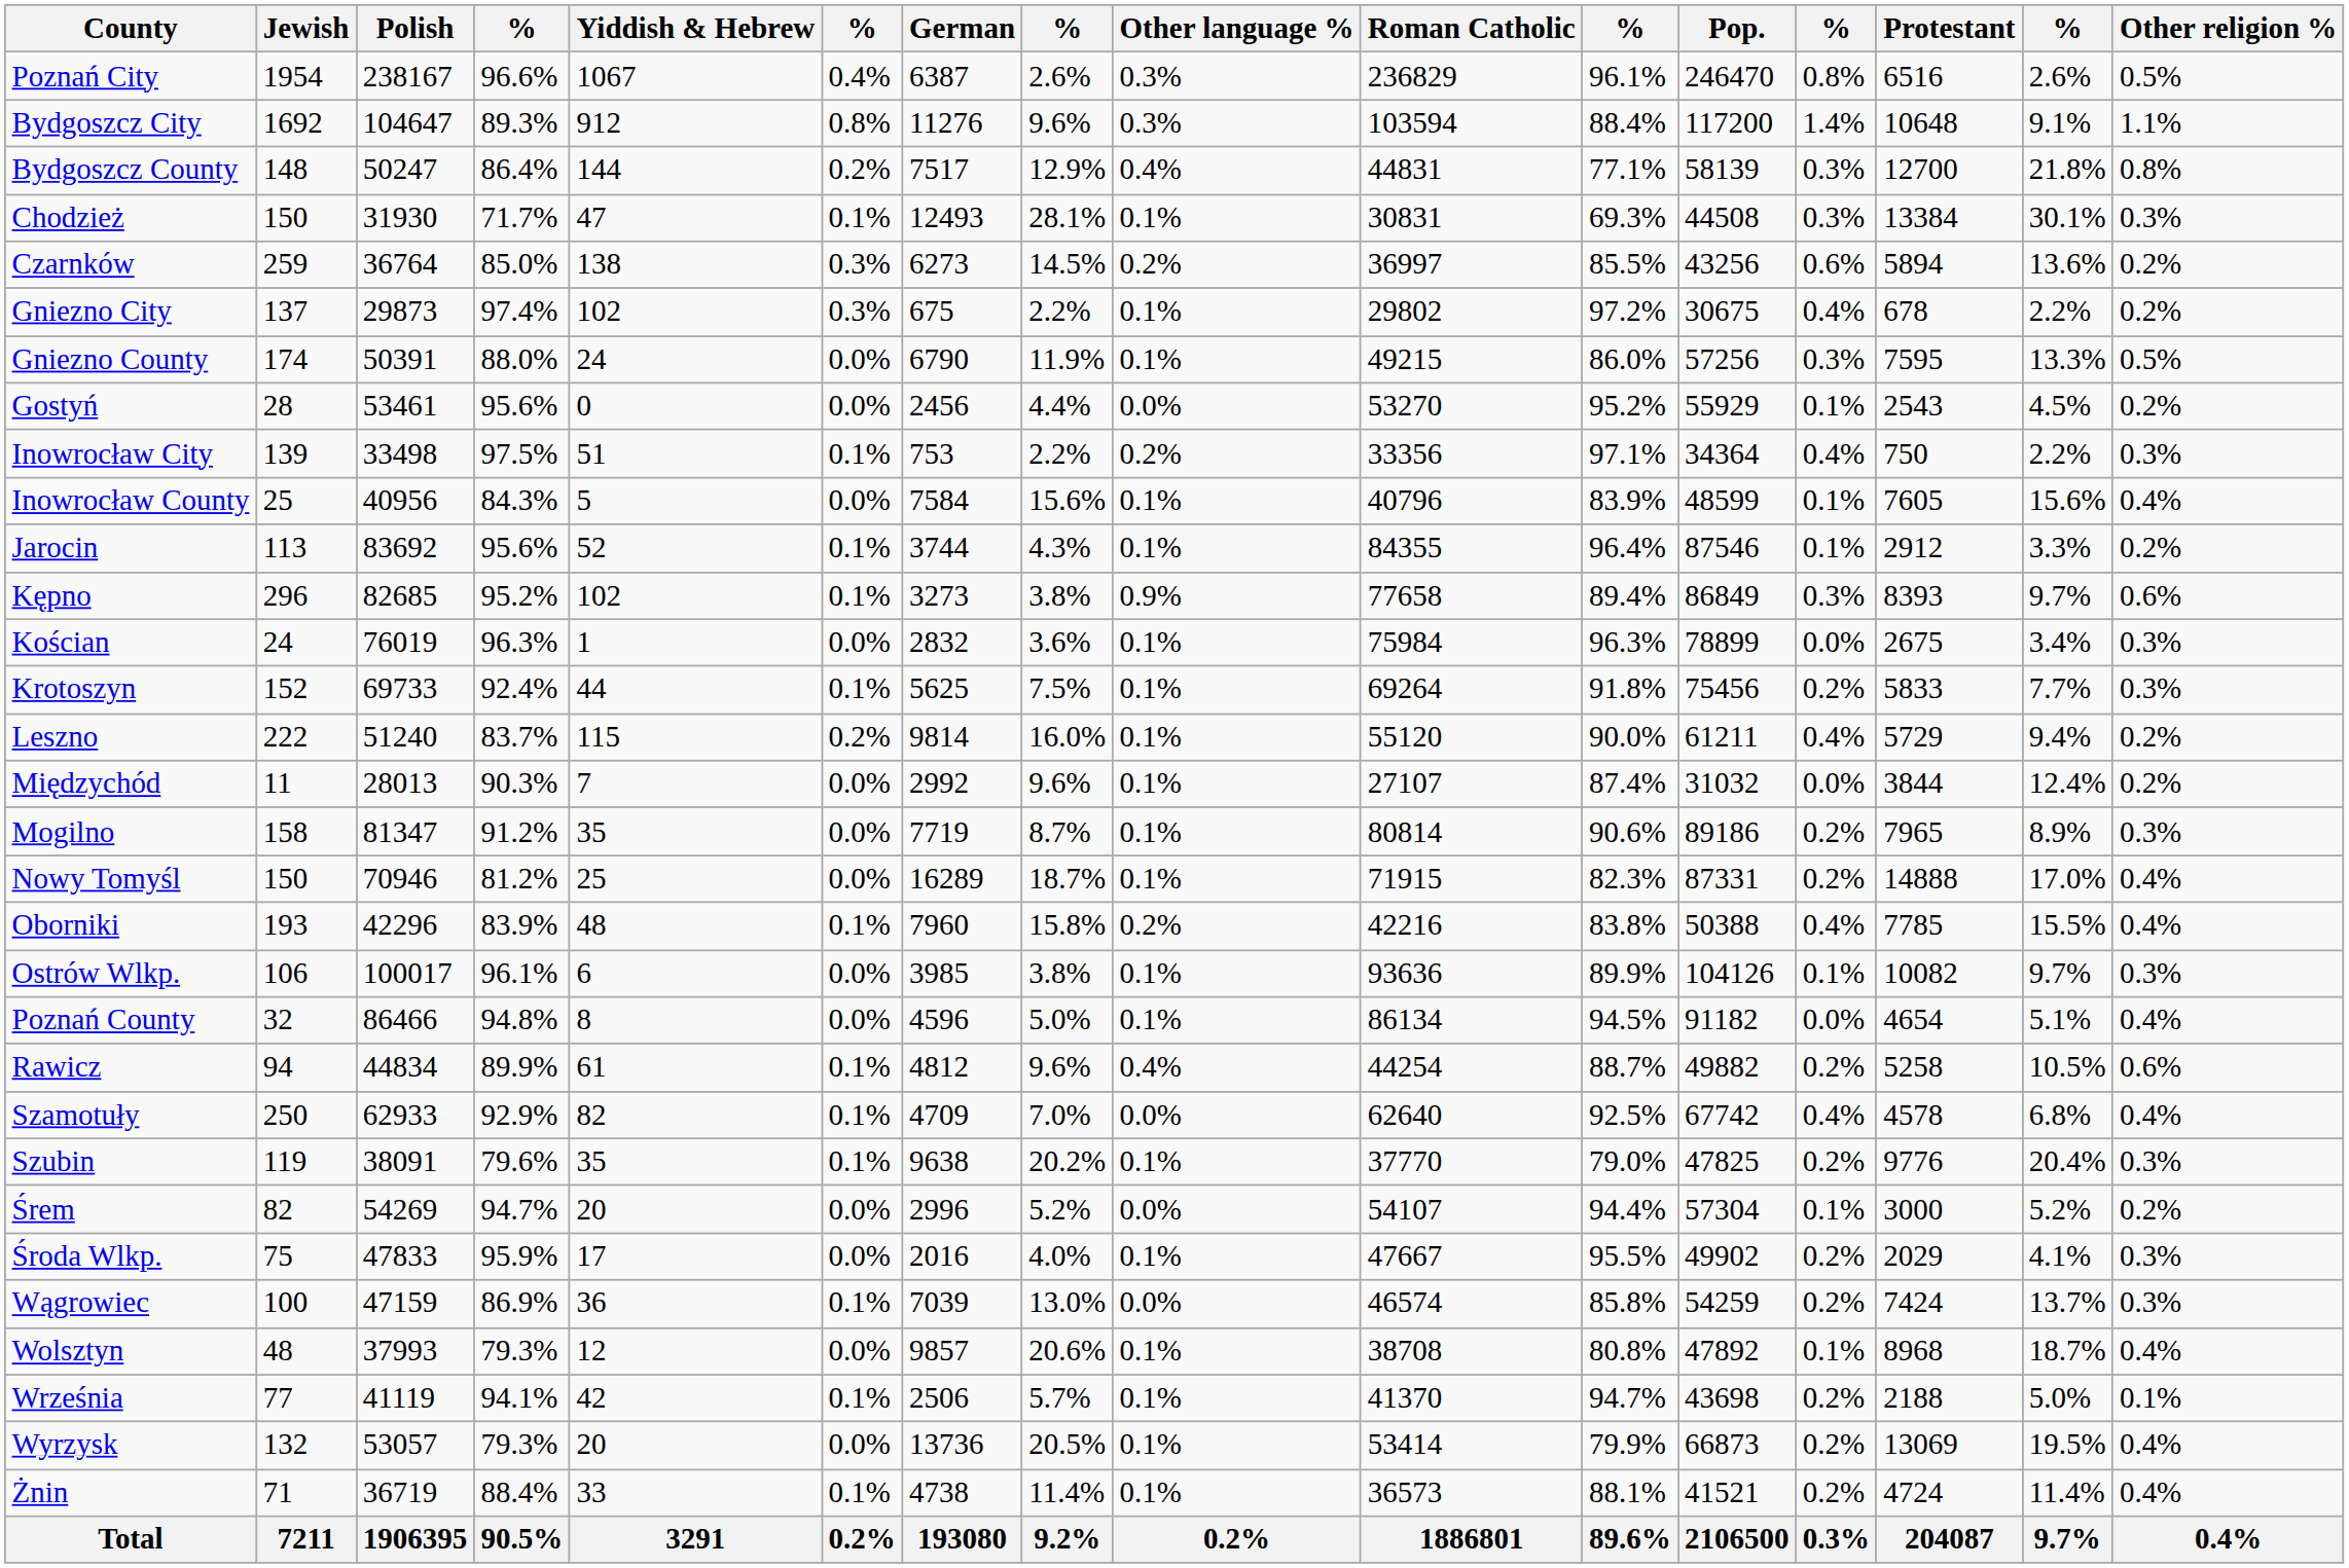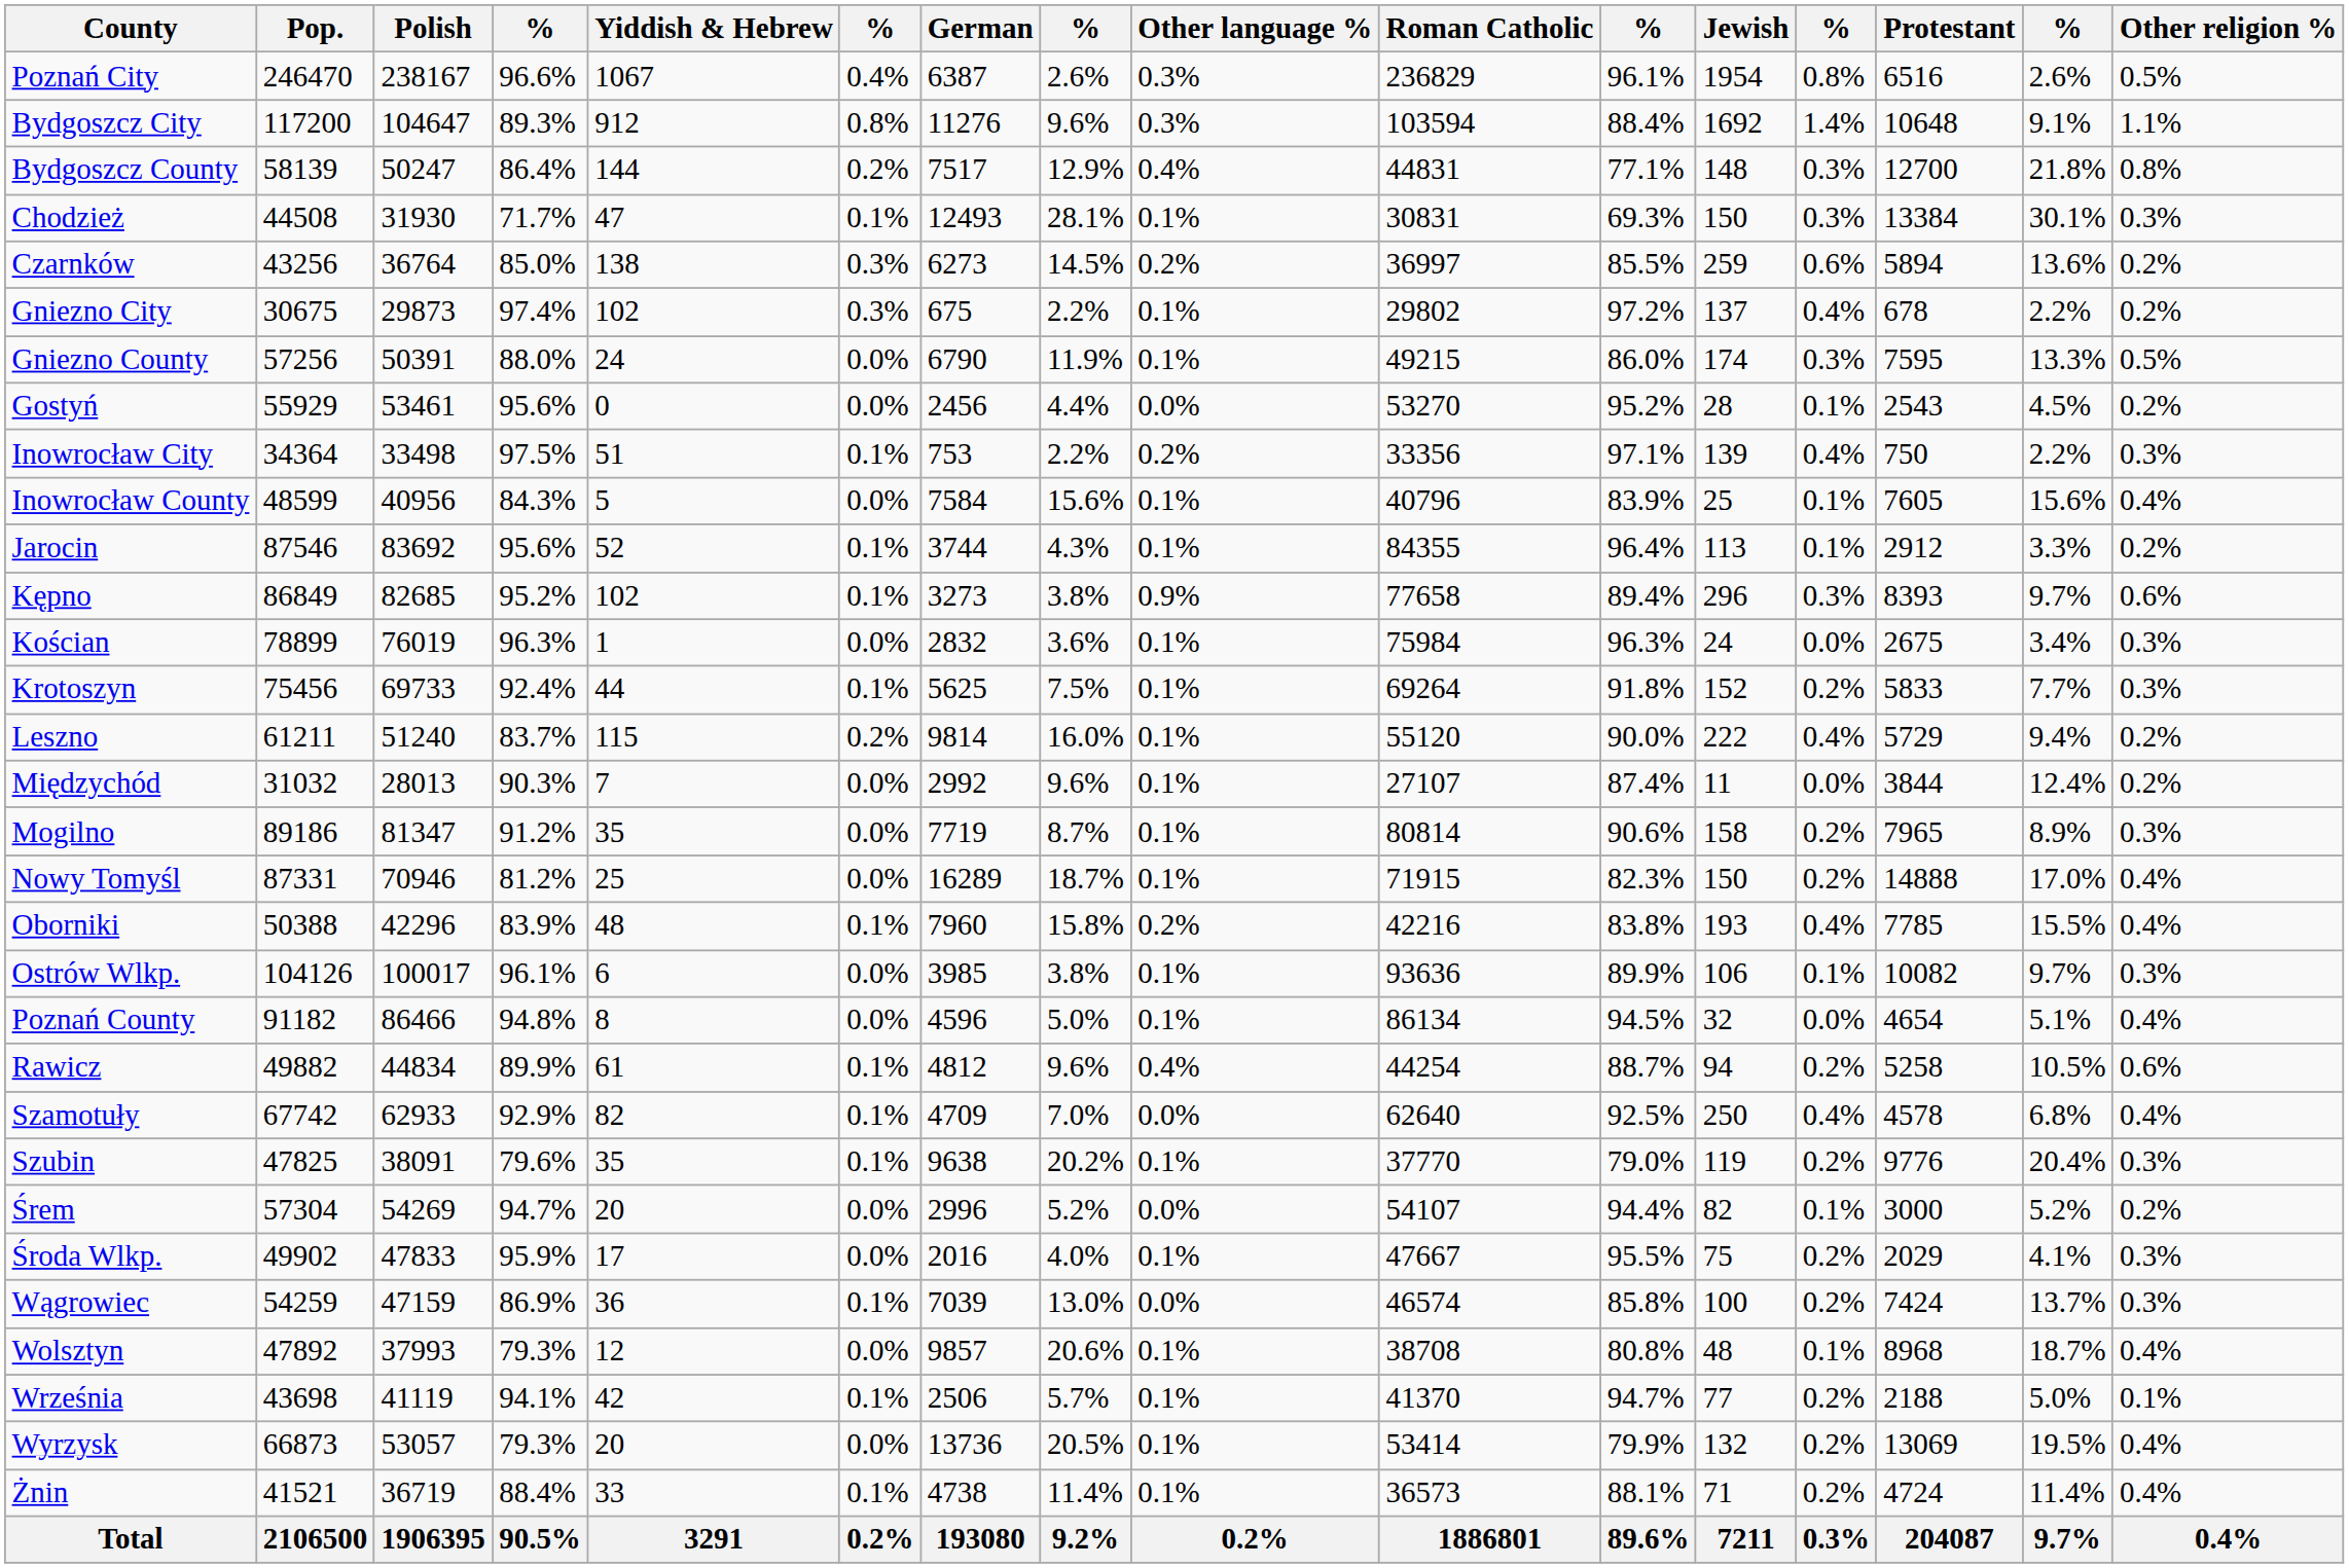columns swapped: Pop. <-> Jewish
